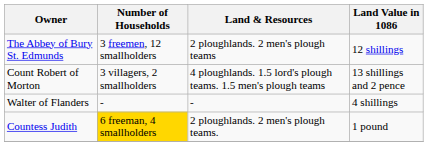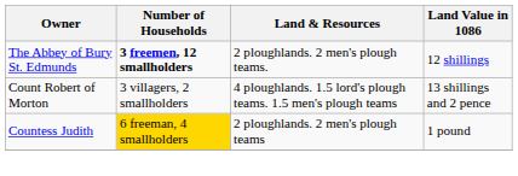The Abbey of Bury St. Edmunds | Number of Households: normal -> bold
The Abbey of Bury St. Edmunds | Land & Resources: 2 ploughlands. 2 men's plough teams -> 2 ploughlands. 2 men's plough teams.
- row: Walter of Flanders | - | - | 4 shillings
Countess Judith | Land & Resources: 2 ploughlands. 2 men's plough teams. -> 2 ploughlands. 2 men's plough teams
